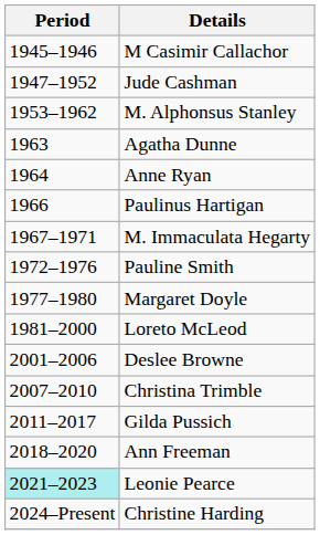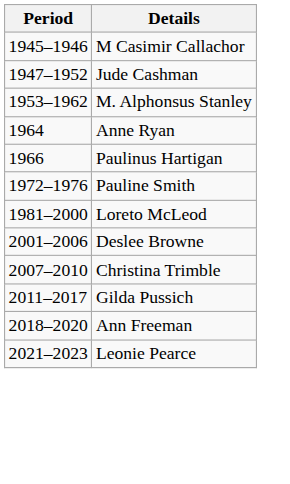- row: 1963 | Agatha Dunne
- row: 1967–1971 | M. Immaculata Hegarty
- row: 1977–1980 | Margaret Doyle
Leonie Pearce | Period: paleturquoise background -> no background
- row: 2024–Present | Christine Harding
